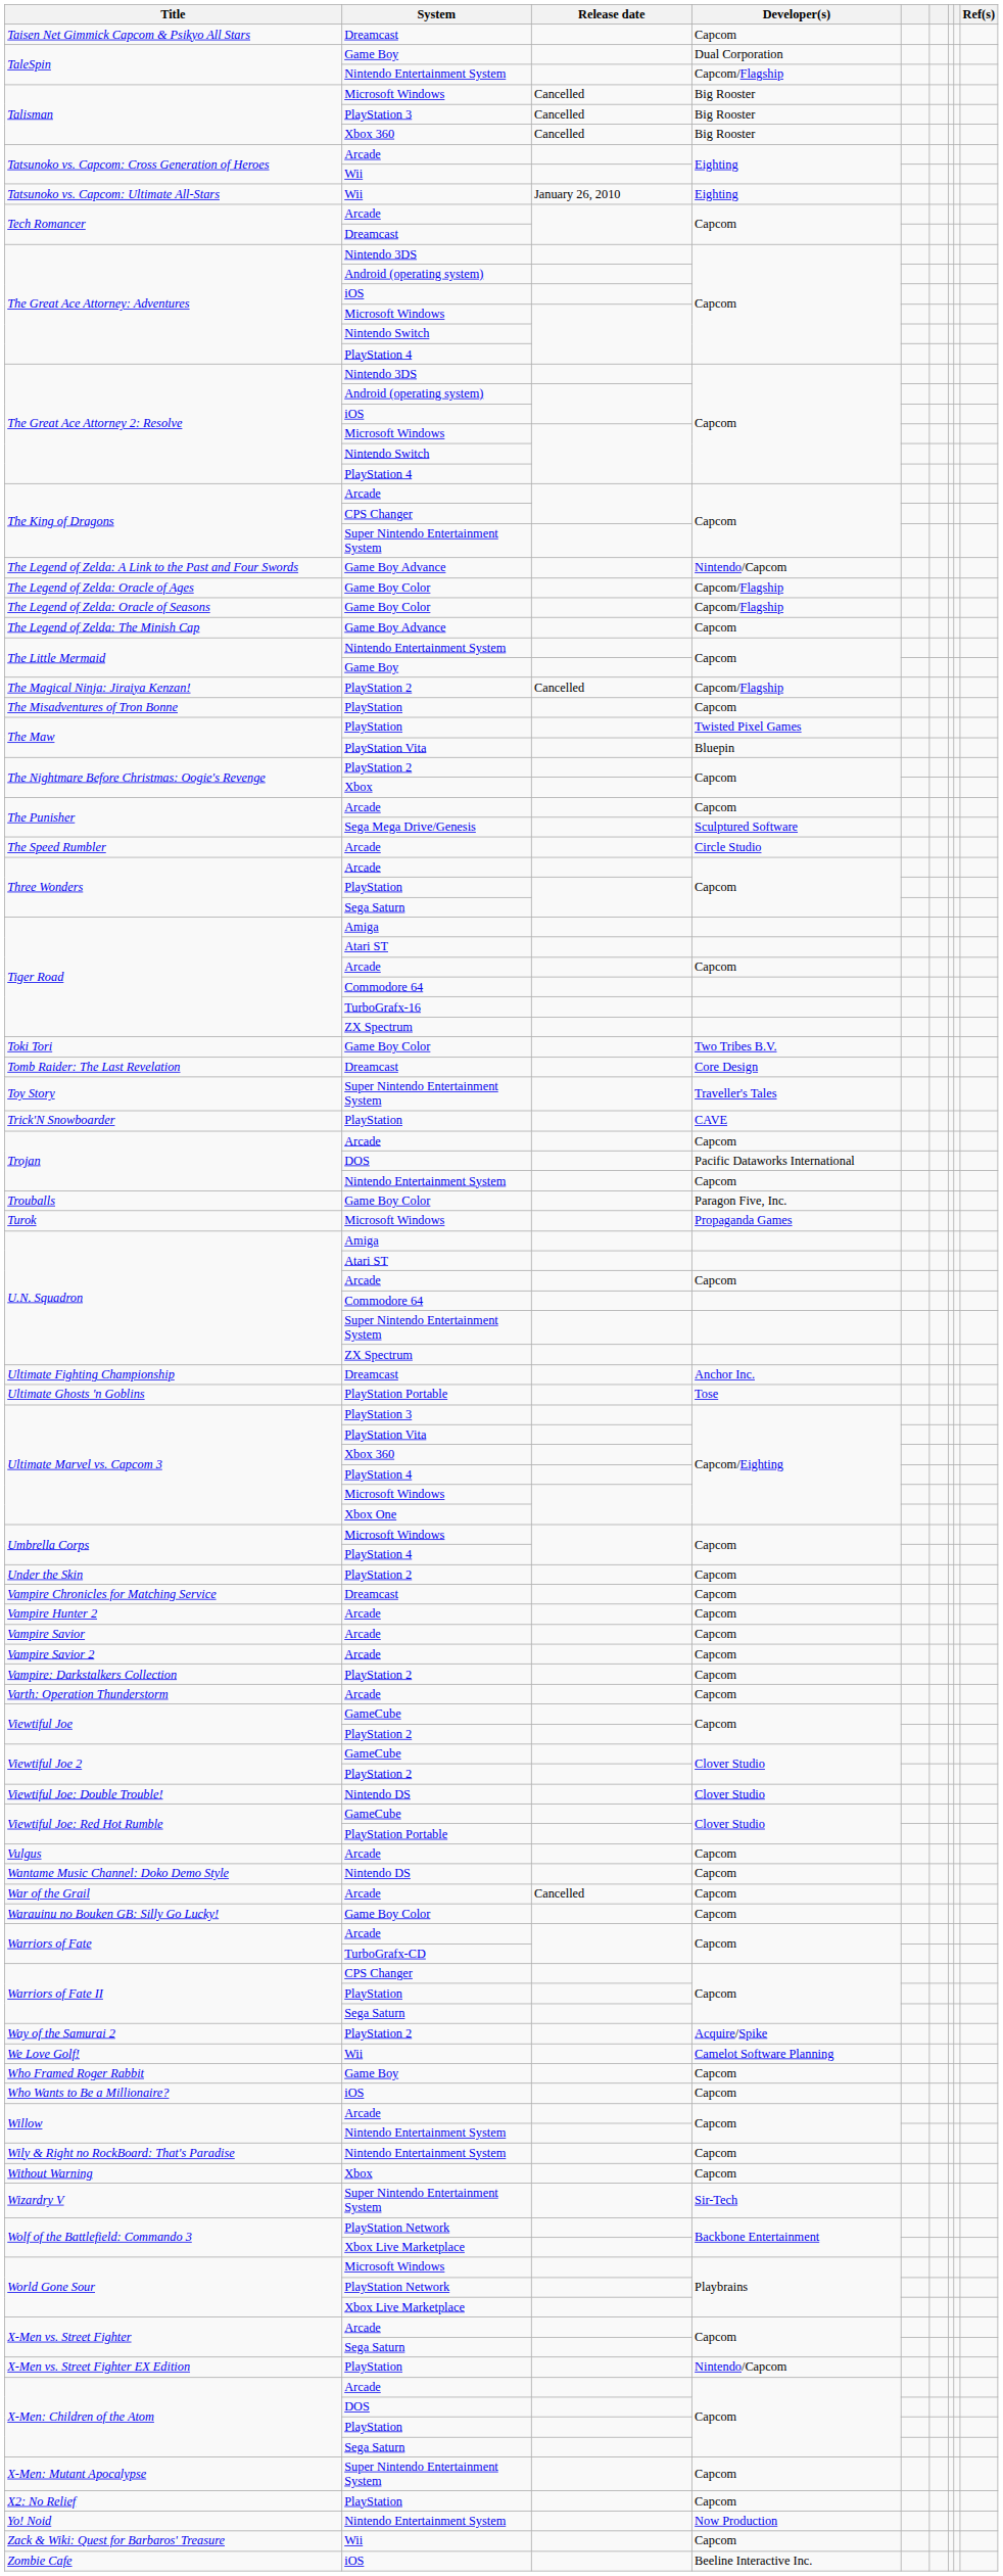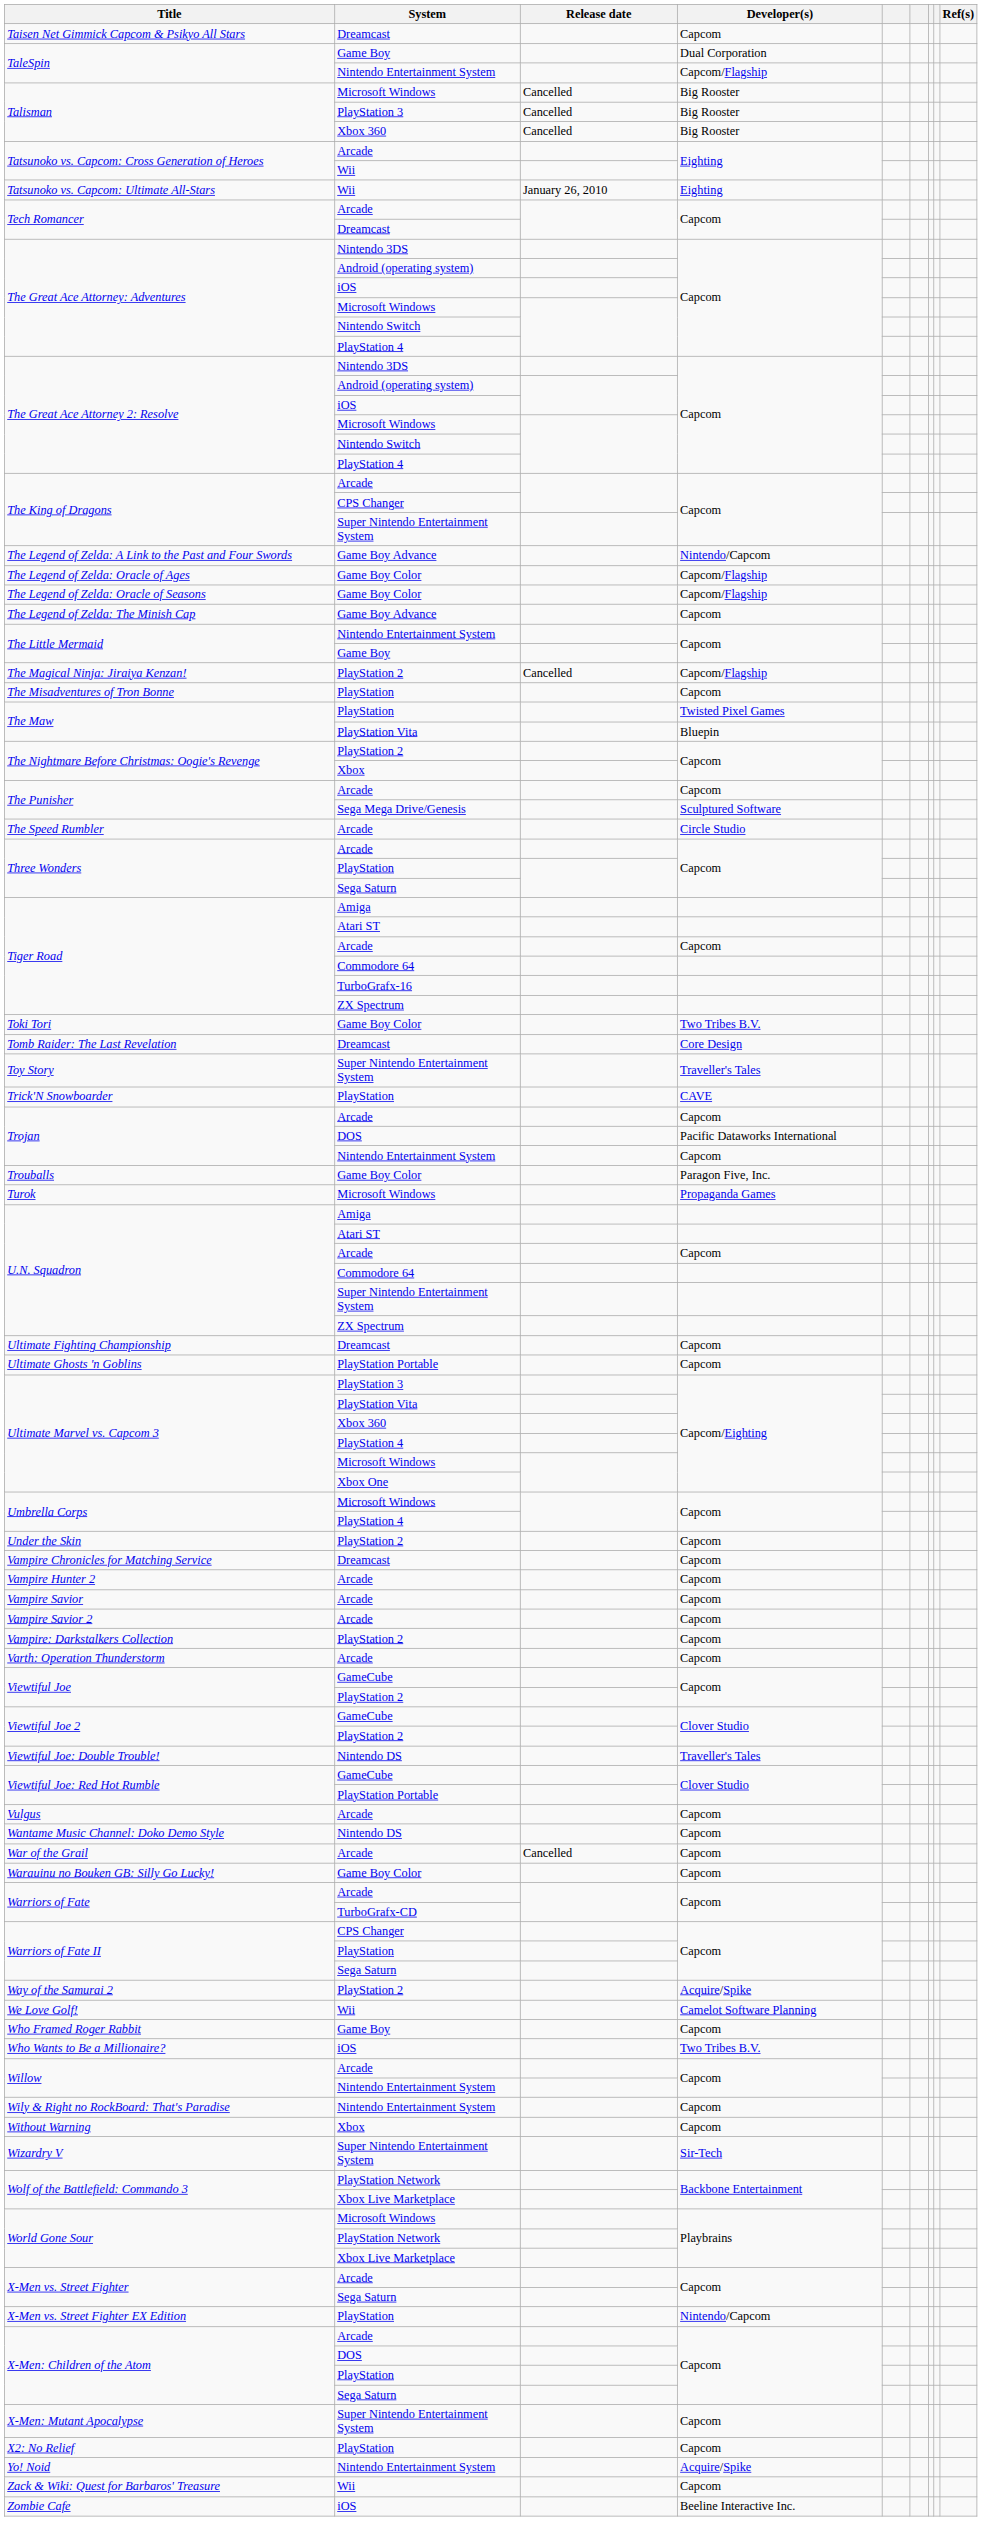Ultimate Fighting Championship | Developer(s): Anchor Inc. -> Capcom
Ultimate Ghosts 'n Goblins | Developer(s): Tose -> Capcom
Viewtiful Joe: Double Trouble! | Developer(s): Clover Studio -> Traveller's Tales
Who Wants to Be a Millionaire? | Developer(s): Capcom -> Two Tribes B.V.
Yo! Noid | Developer(s): Now Production -> Acquire/Spike
